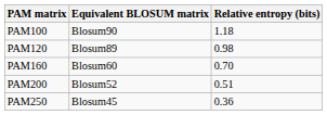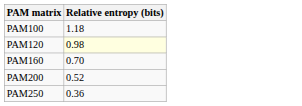- column: Equivalent BLOSUM matrix | Blosum90 | Blosum89 | Blosum60 | Blosum52 | Blosum45
PAM120 | Relative entropy (bits): no background -> lightyellow background
PAM200 | Relative entropy (bits): 0.51 -> 0.52
